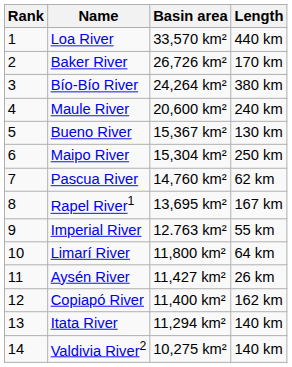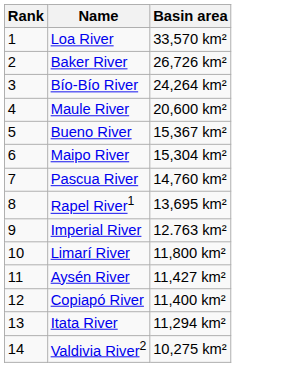- column: Length | 440 km | 170 km | 380 km | 240 km | 130 km | 250 km | 62 km | 167 km | 55 km | 64 km | 26 km | 162 km | 140 km | 140 km
